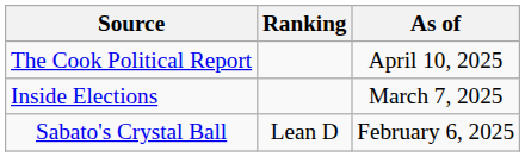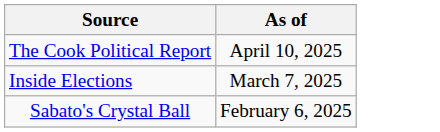- column: Ranking | Lean D
